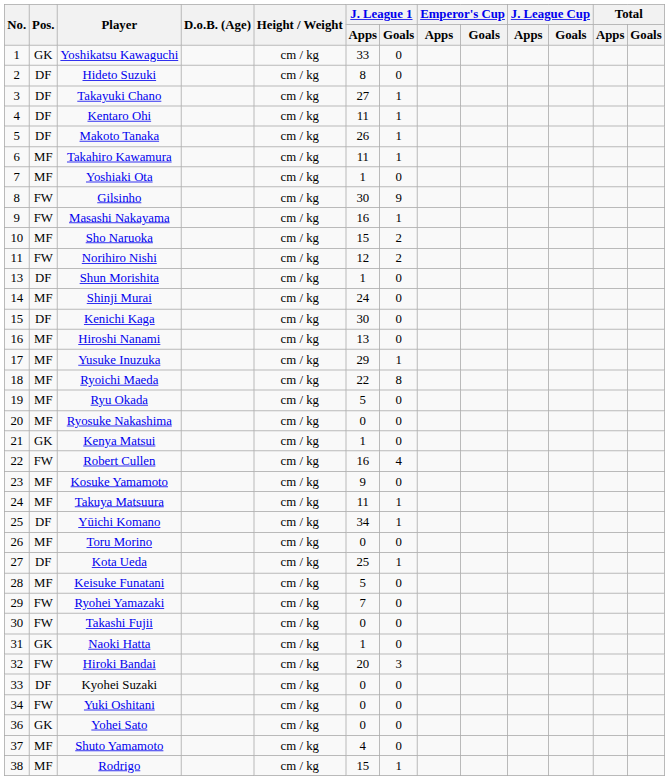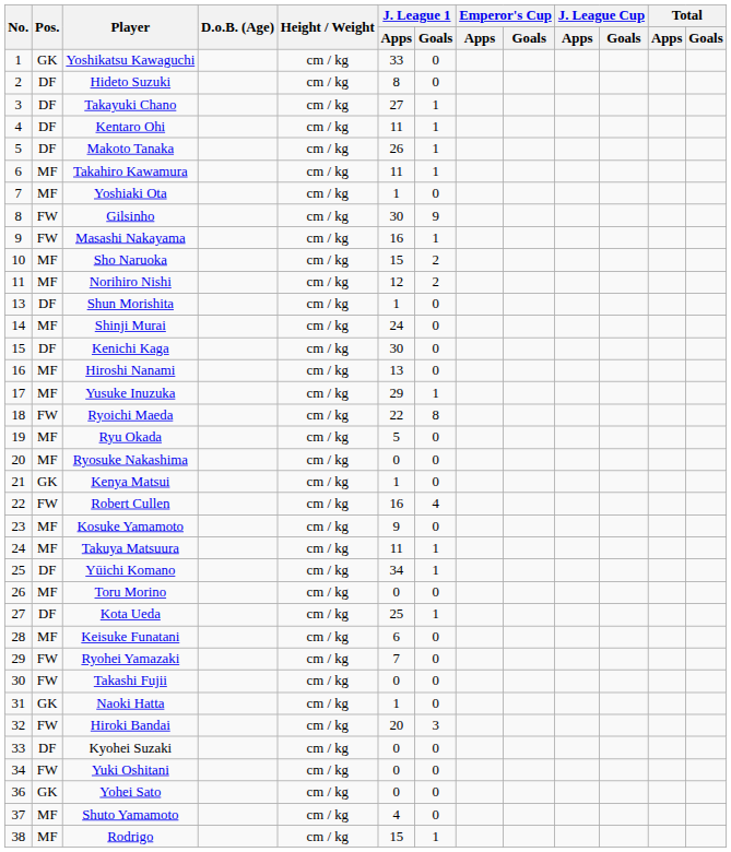Norihiro Nishi | Pos.: FW -> MF
Ryoichi Maeda | Pos.: MF -> FW
Keisuke Funatani | J. League 1 / Apps: 5 -> 6
